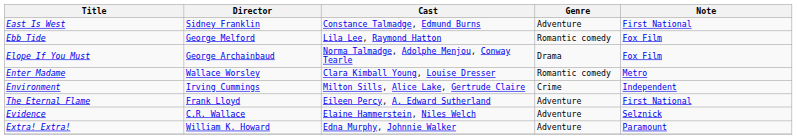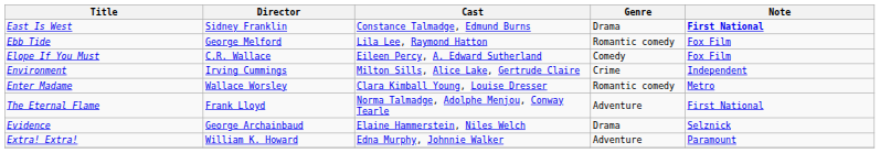East Is West | Genre: Adventure -> Drama
East Is West | Note: normal -> bold
Elope If You Must | Director: George Archainbaud -> C.R. Wallace
Elope If You Must | Cast: Norma Talmadge, Adolphe Menjou, Conway Tearle -> Eileen Percy, A. Edward Sutherland
Elope If You Must | Genre: Drama -> Comedy
rows swapped: Enter Madame <-> Environment
The Eternal Flame | Cast: Eileen Percy, A. Edward Sutherland -> Norma Talmadge, Adolphe Menjou, Conway Tearle
Evidence | Director: C.R. Wallace -> George Archainbaud
Evidence | Genre: Adventure -> Drama
